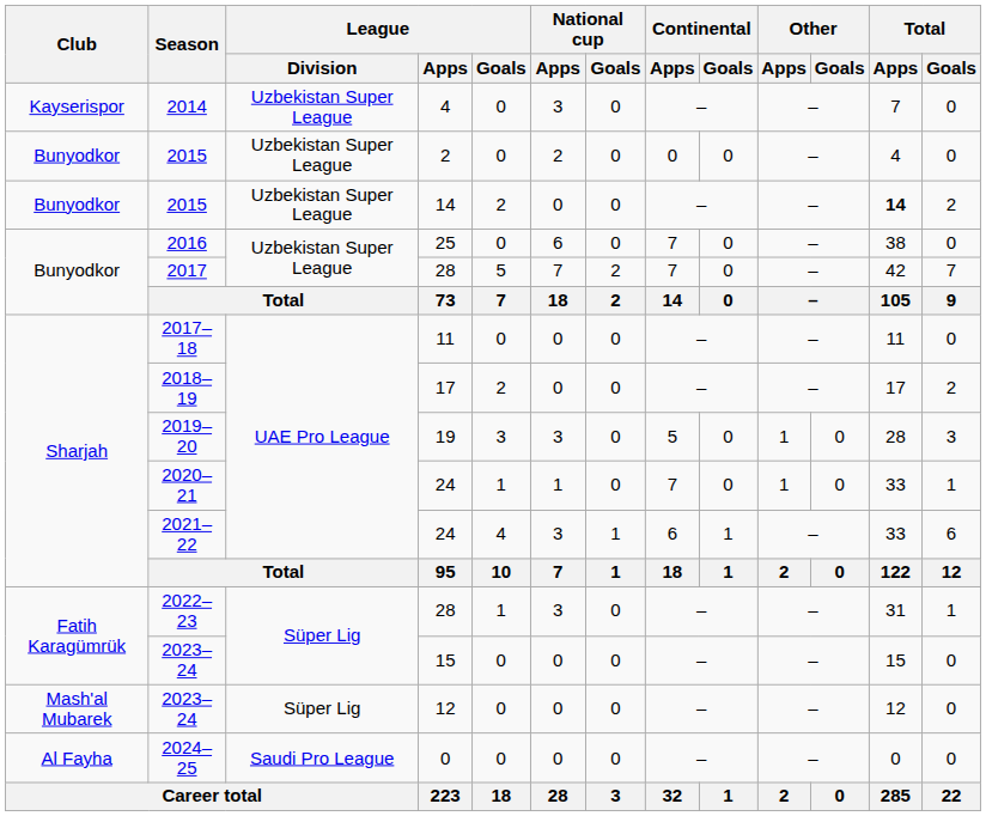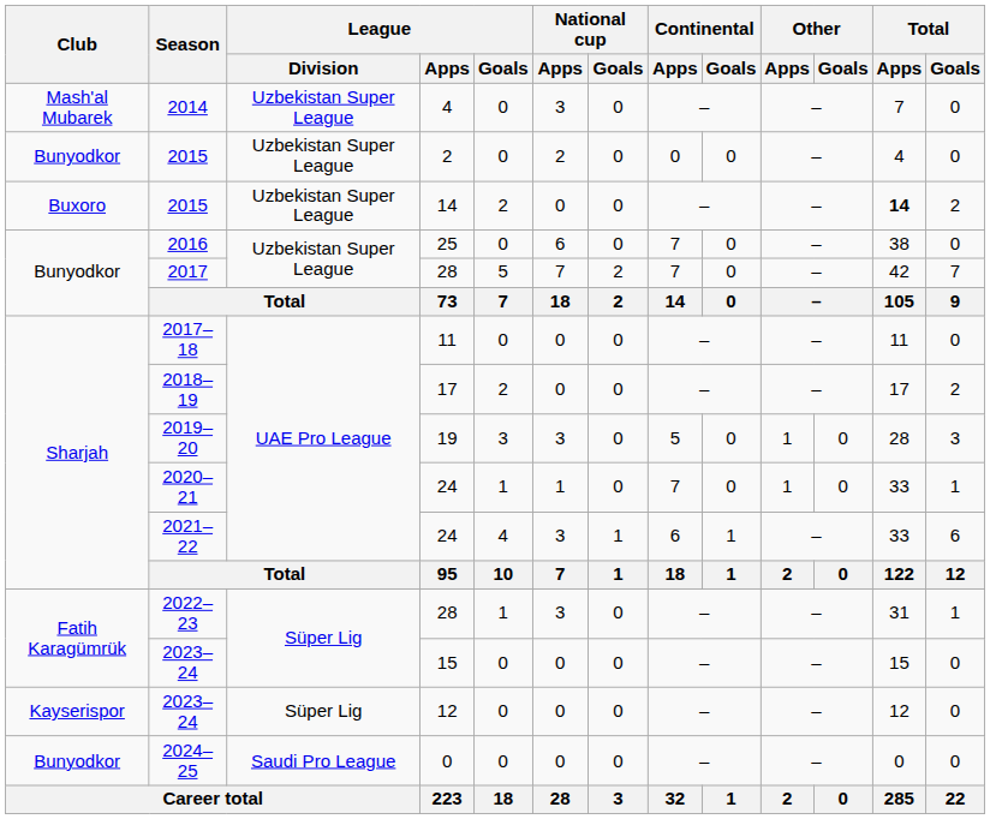2014 | Club: Kayserispor -> Mash'al Mubarek
2015 / 14 | Club: Bunyodkor -> Buxoro
2023–24 / 12 | Club: Mash'al Mubarek -> Kayserispor
2024–25 | Club: Al Fayha -> Bunyodkor
